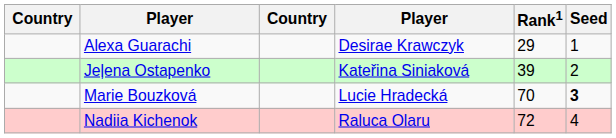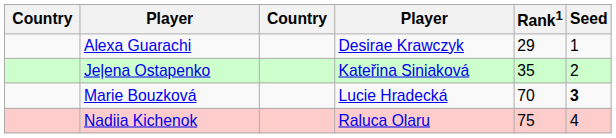Jeļena Ostapenko | Rank1: 39 -> 35
Nadiia Kichenok | Rank1: 72 -> 75
